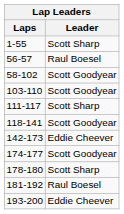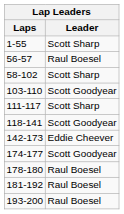58-102 | Leader: Scott Goodyear -> Scott Sharp
178-180 | Leader: Scott Sharp -> Raul Boesel
193-200 | Leader: Eddie Cheever -> Raul Boesel
